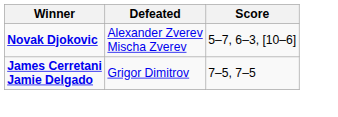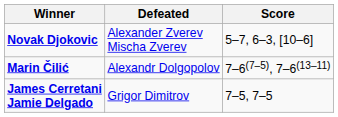+ row: Marin Čilić | Alexandr Dolgopolov | 7–6(7–5), 7–6(13–11)
